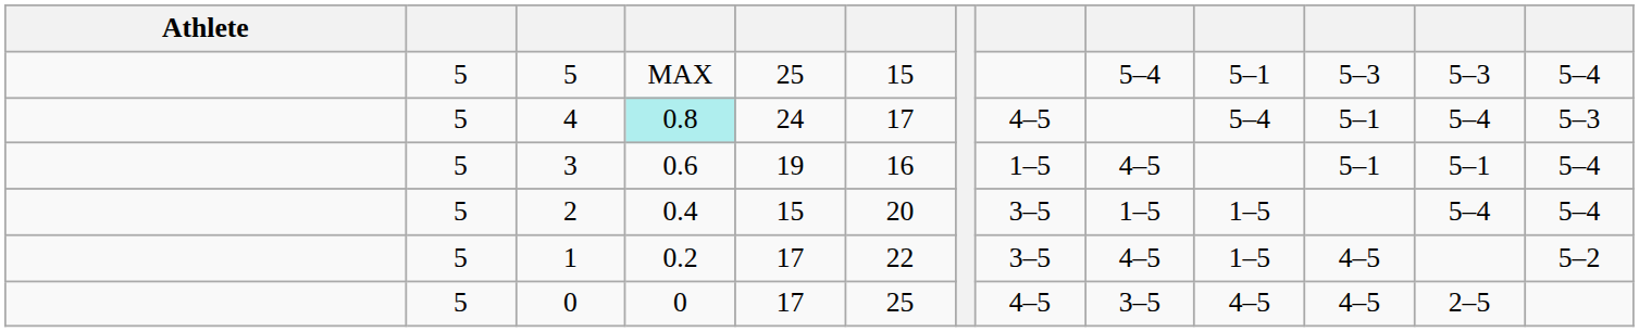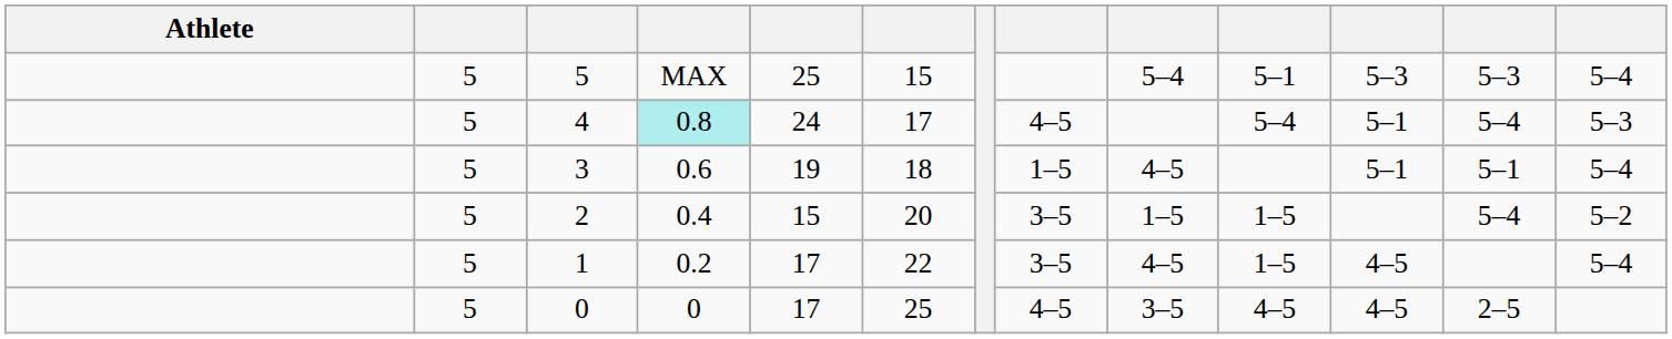3 | column 6: 16 -> 18
2 | column 13: 5–4 -> 5–2
1 | column 13: 5–2 -> 5–4
